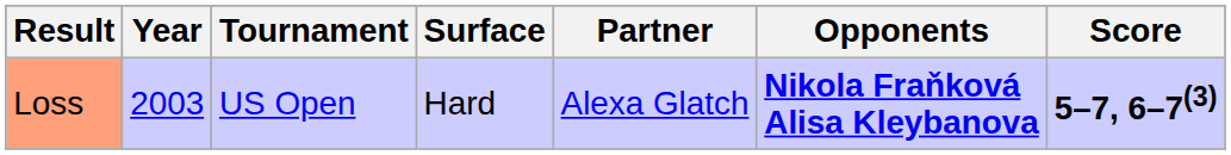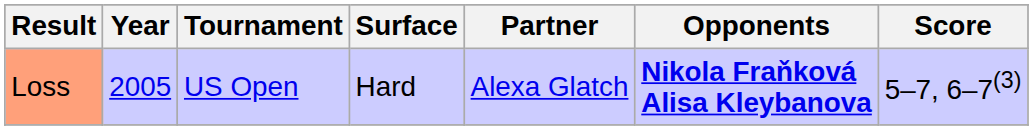Loss | Year: 2003 -> 2005
Loss | Score: bold -> normal
